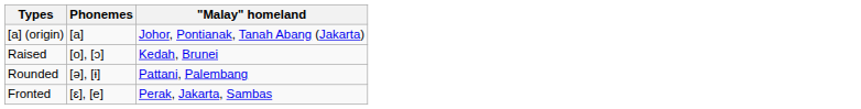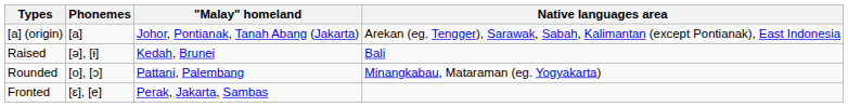+ column: Native languages area | Arekan (eg. Tengger), Sarawak, Sabah, Kalimantan (except Pontianak), East Indonesia | Bali | Minangkabau, Mataraman (eg. Yogyakarta)
Raised | Phonemes: [o], [ɔ] -> [ə], [ɨ]
Rounded | Phonemes: [ə], [ɨ] -> [o], [ɔ]
